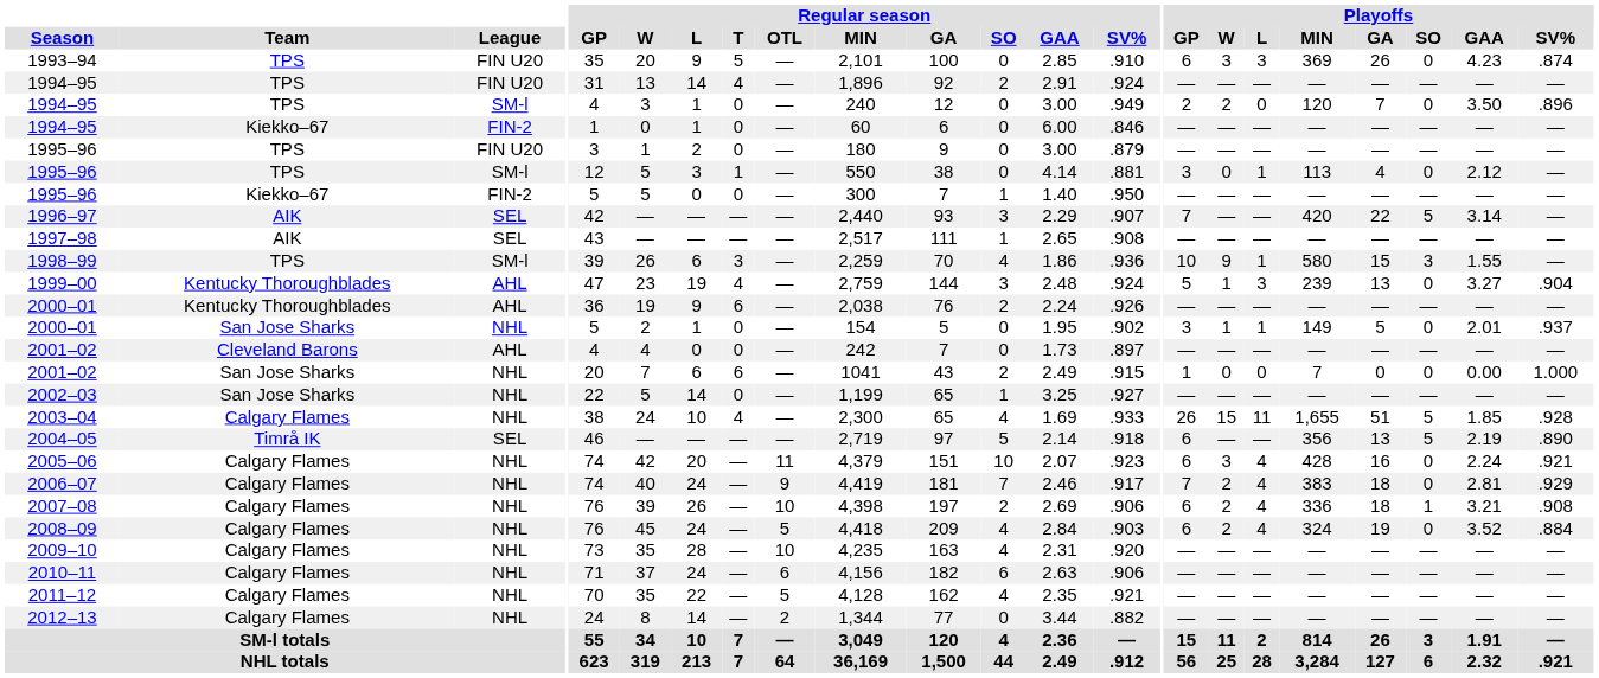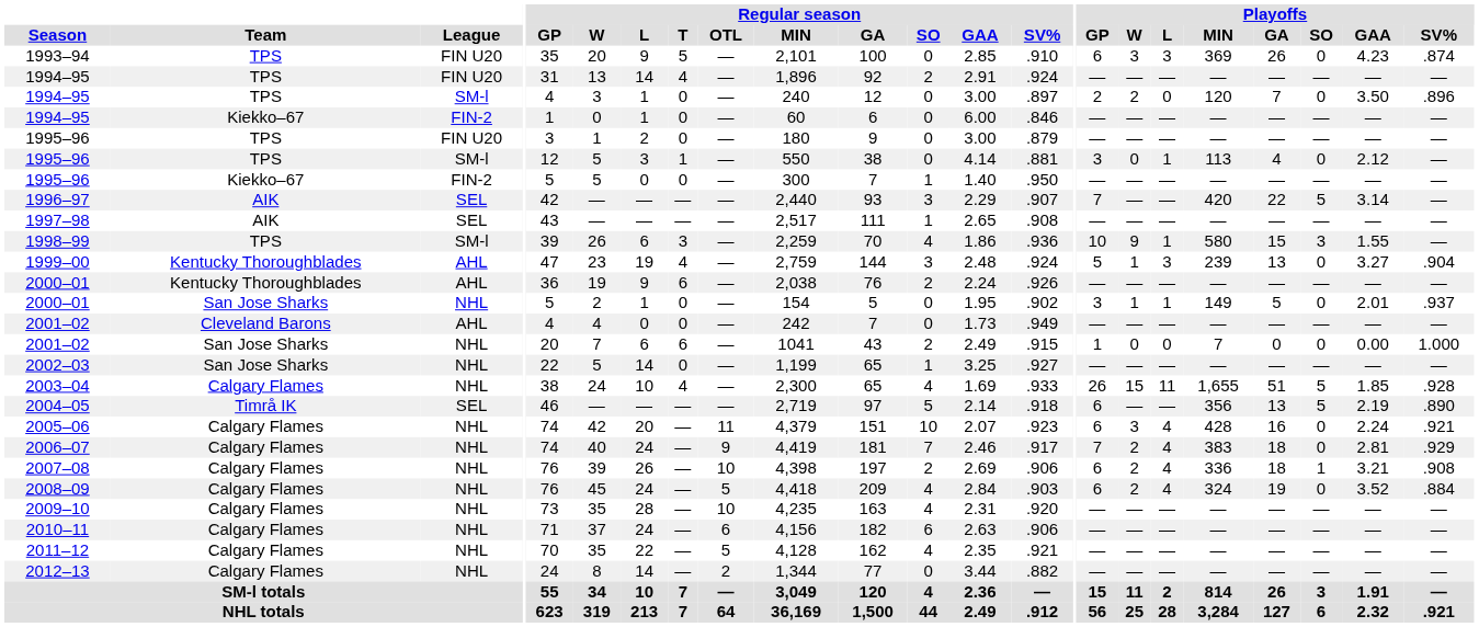1994–95 / SM-l | Regular season / SV%: .949 -> .897
2001–02 / AHL | Regular season / SV%: .897 -> .949
